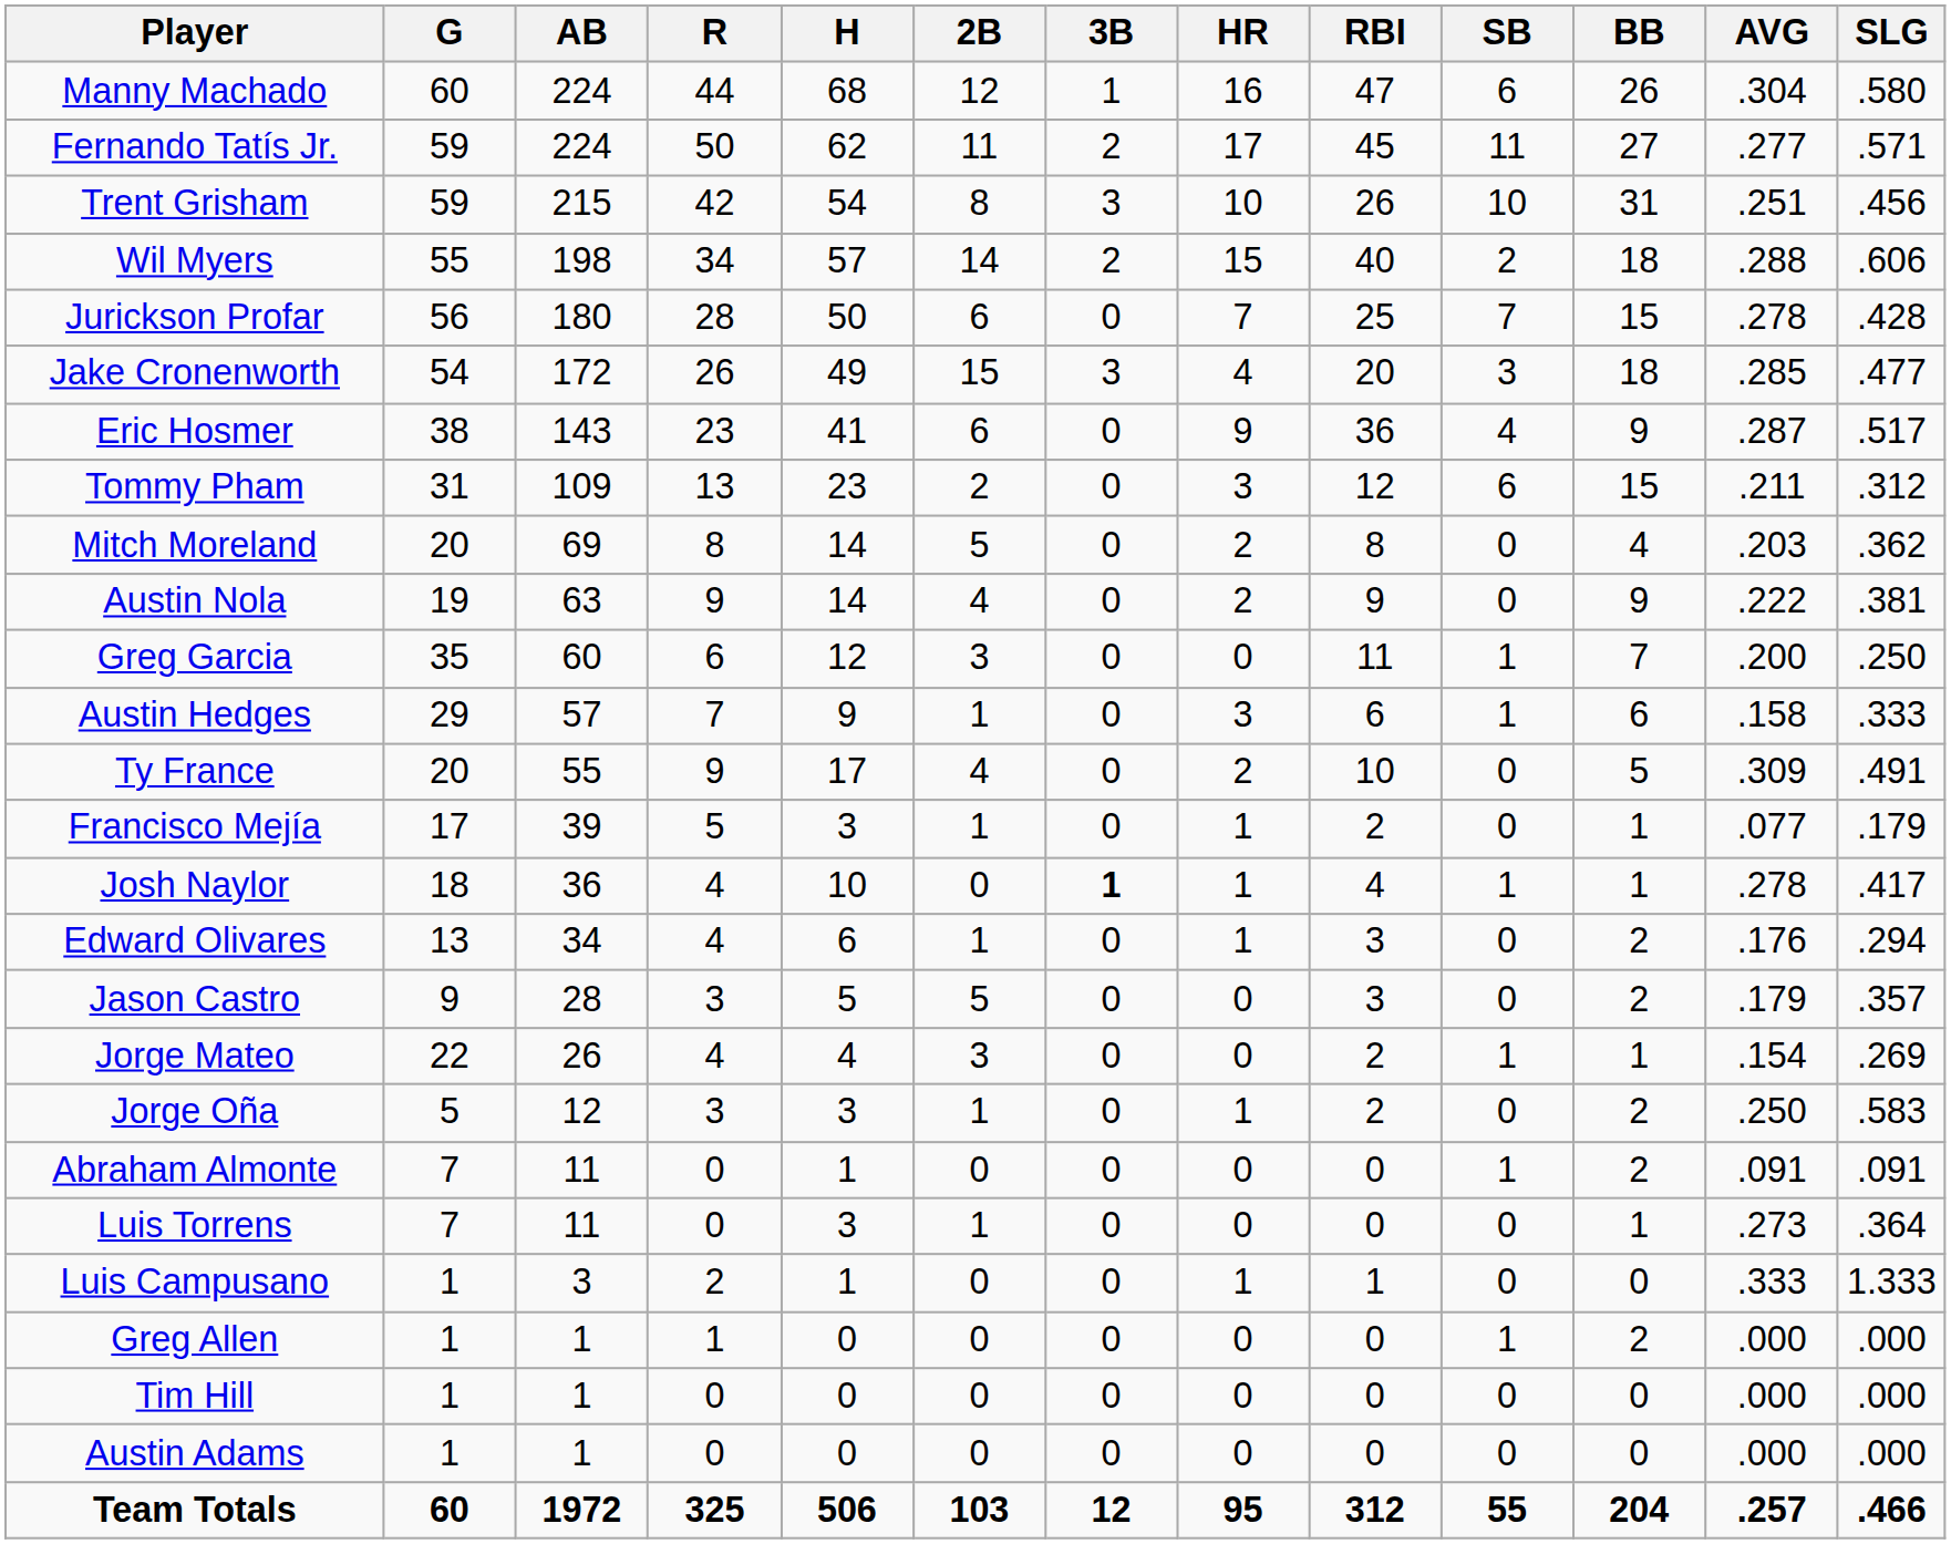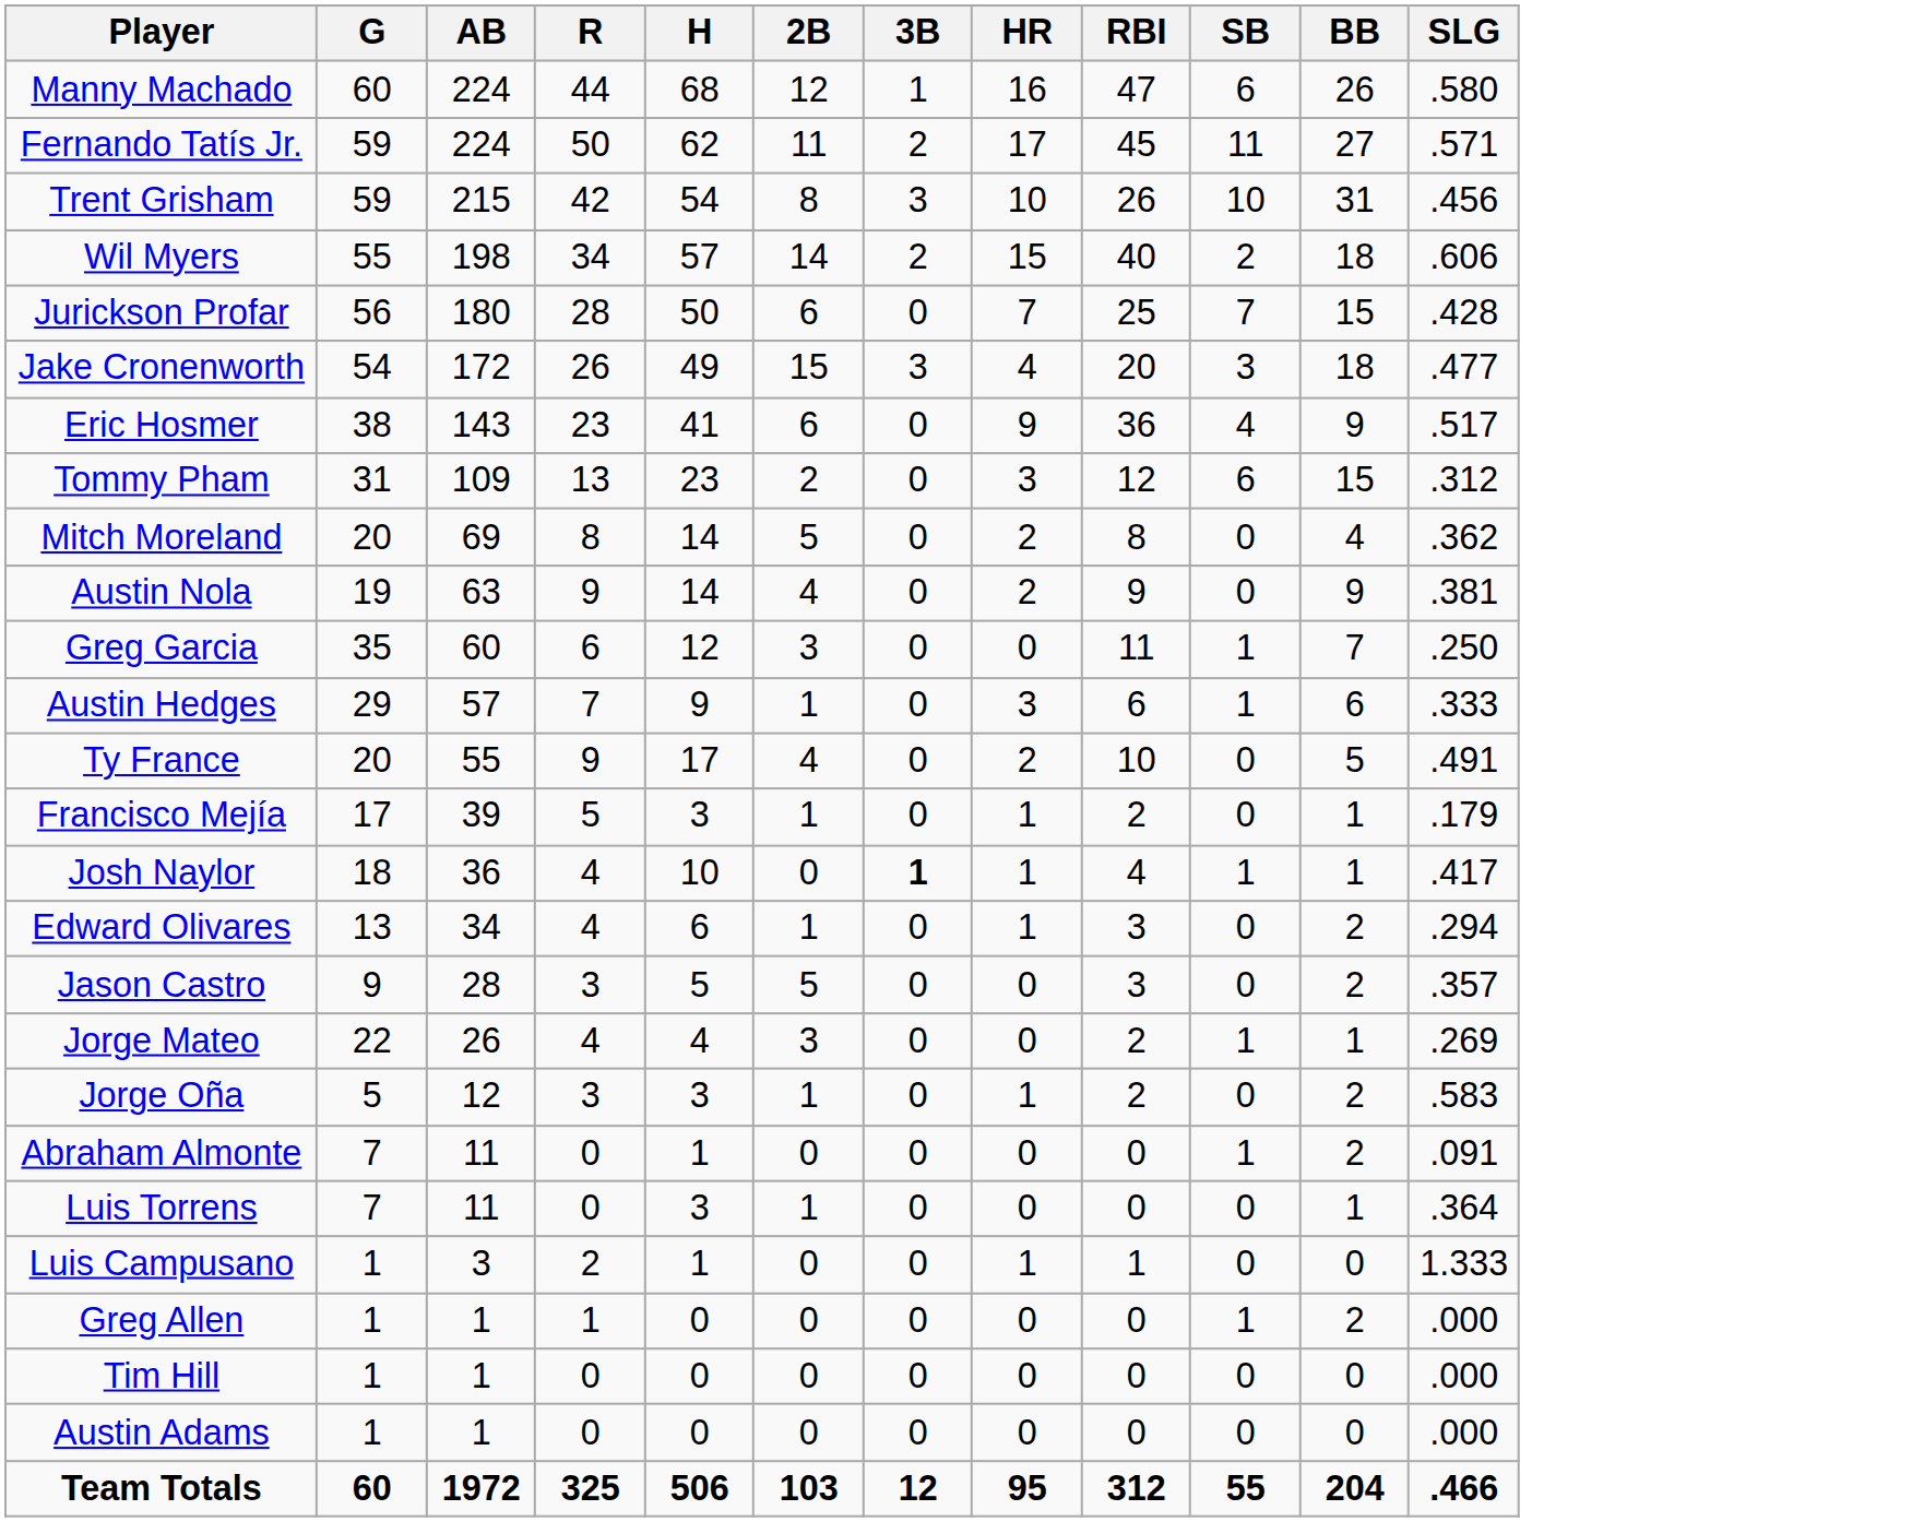- column: AVG | .304 | .277 | .251 | .288 | .278 | .285 | .287 | .211 | .203 | .222 | .200 | .158 | .309 | .077 | .278 | .176 | .179 | .154 | .250 | .091 | .273 | .333 | .000 | .000 | .000 | .257
